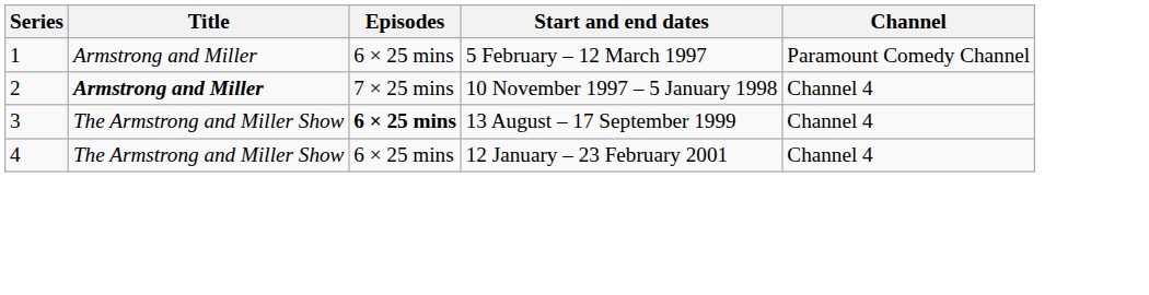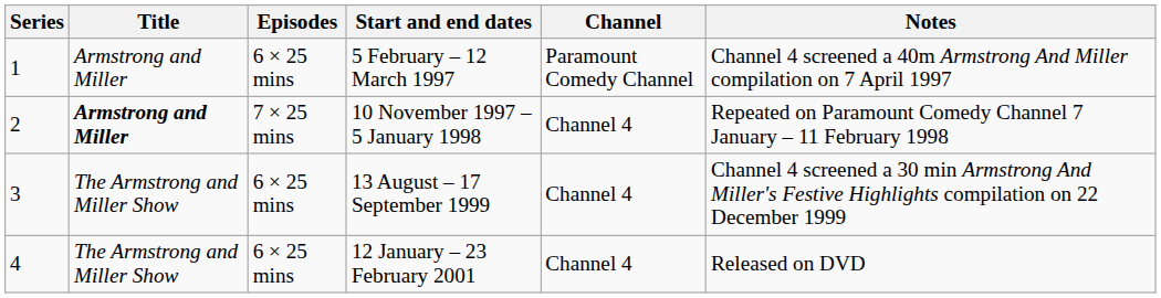+ column: Notes | Channel 4 screened a 40m Armstrong And Miller compilation on 7 April 1997 | Repeated on Paramount Comedy Channel 7 January – 11 February 1998 | Channel 4 screened a 30 min Armstrong And Miller's Festive Highlights compilation on 22 December 1999 | Released on DVD
13 August – 17 September 1999 | Episodes: bold -> normal
